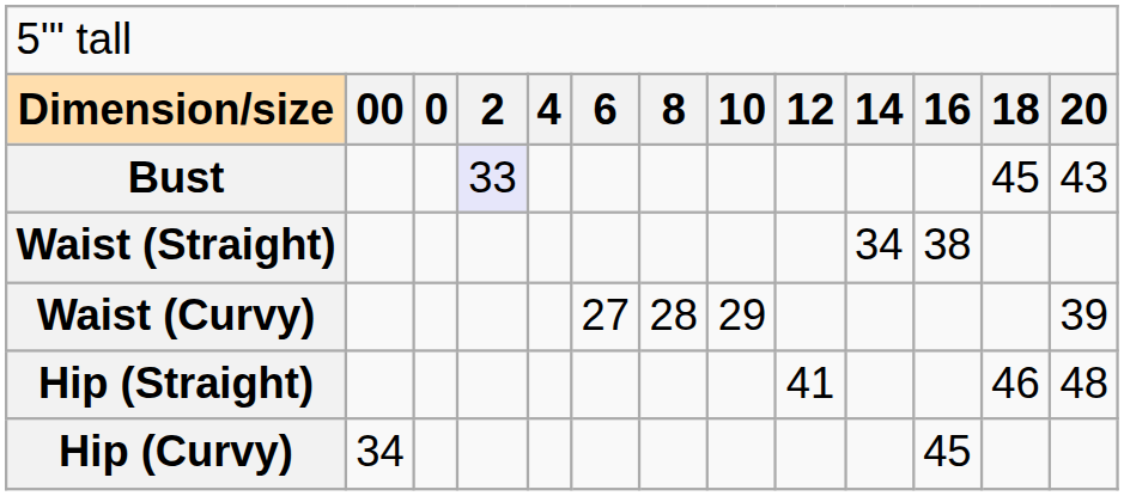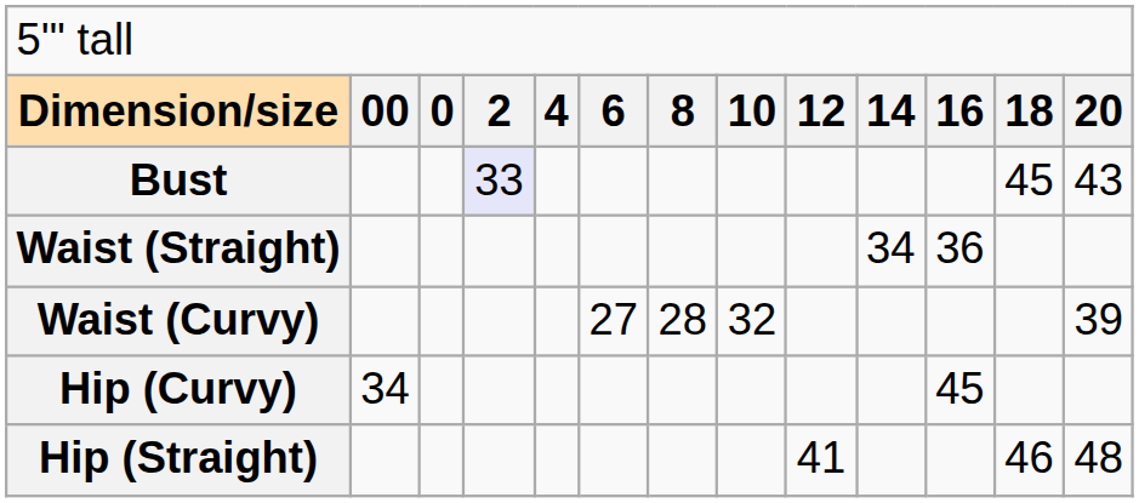Waist (Straight) | column 11: 38 -> 36
Waist (Curvy) | column 8: 29 -> 32
rows swapped: Hip (Straight) <-> Hip (Curvy)
